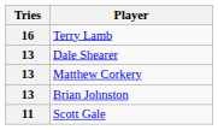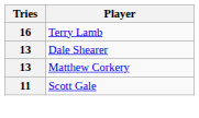- row: 13 | Brian Johnston
